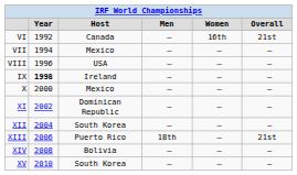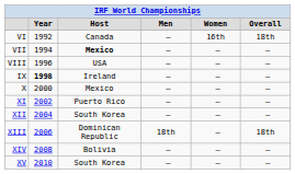VI | column 6: 21st -> 18th
VII | column 3: normal -> bold
XI | column 3: Dominican Republic -> Puerto Rico
XIII | column 3: Puerto Rico -> Dominican Republic
XIII | column 6: 21st -> 18th
